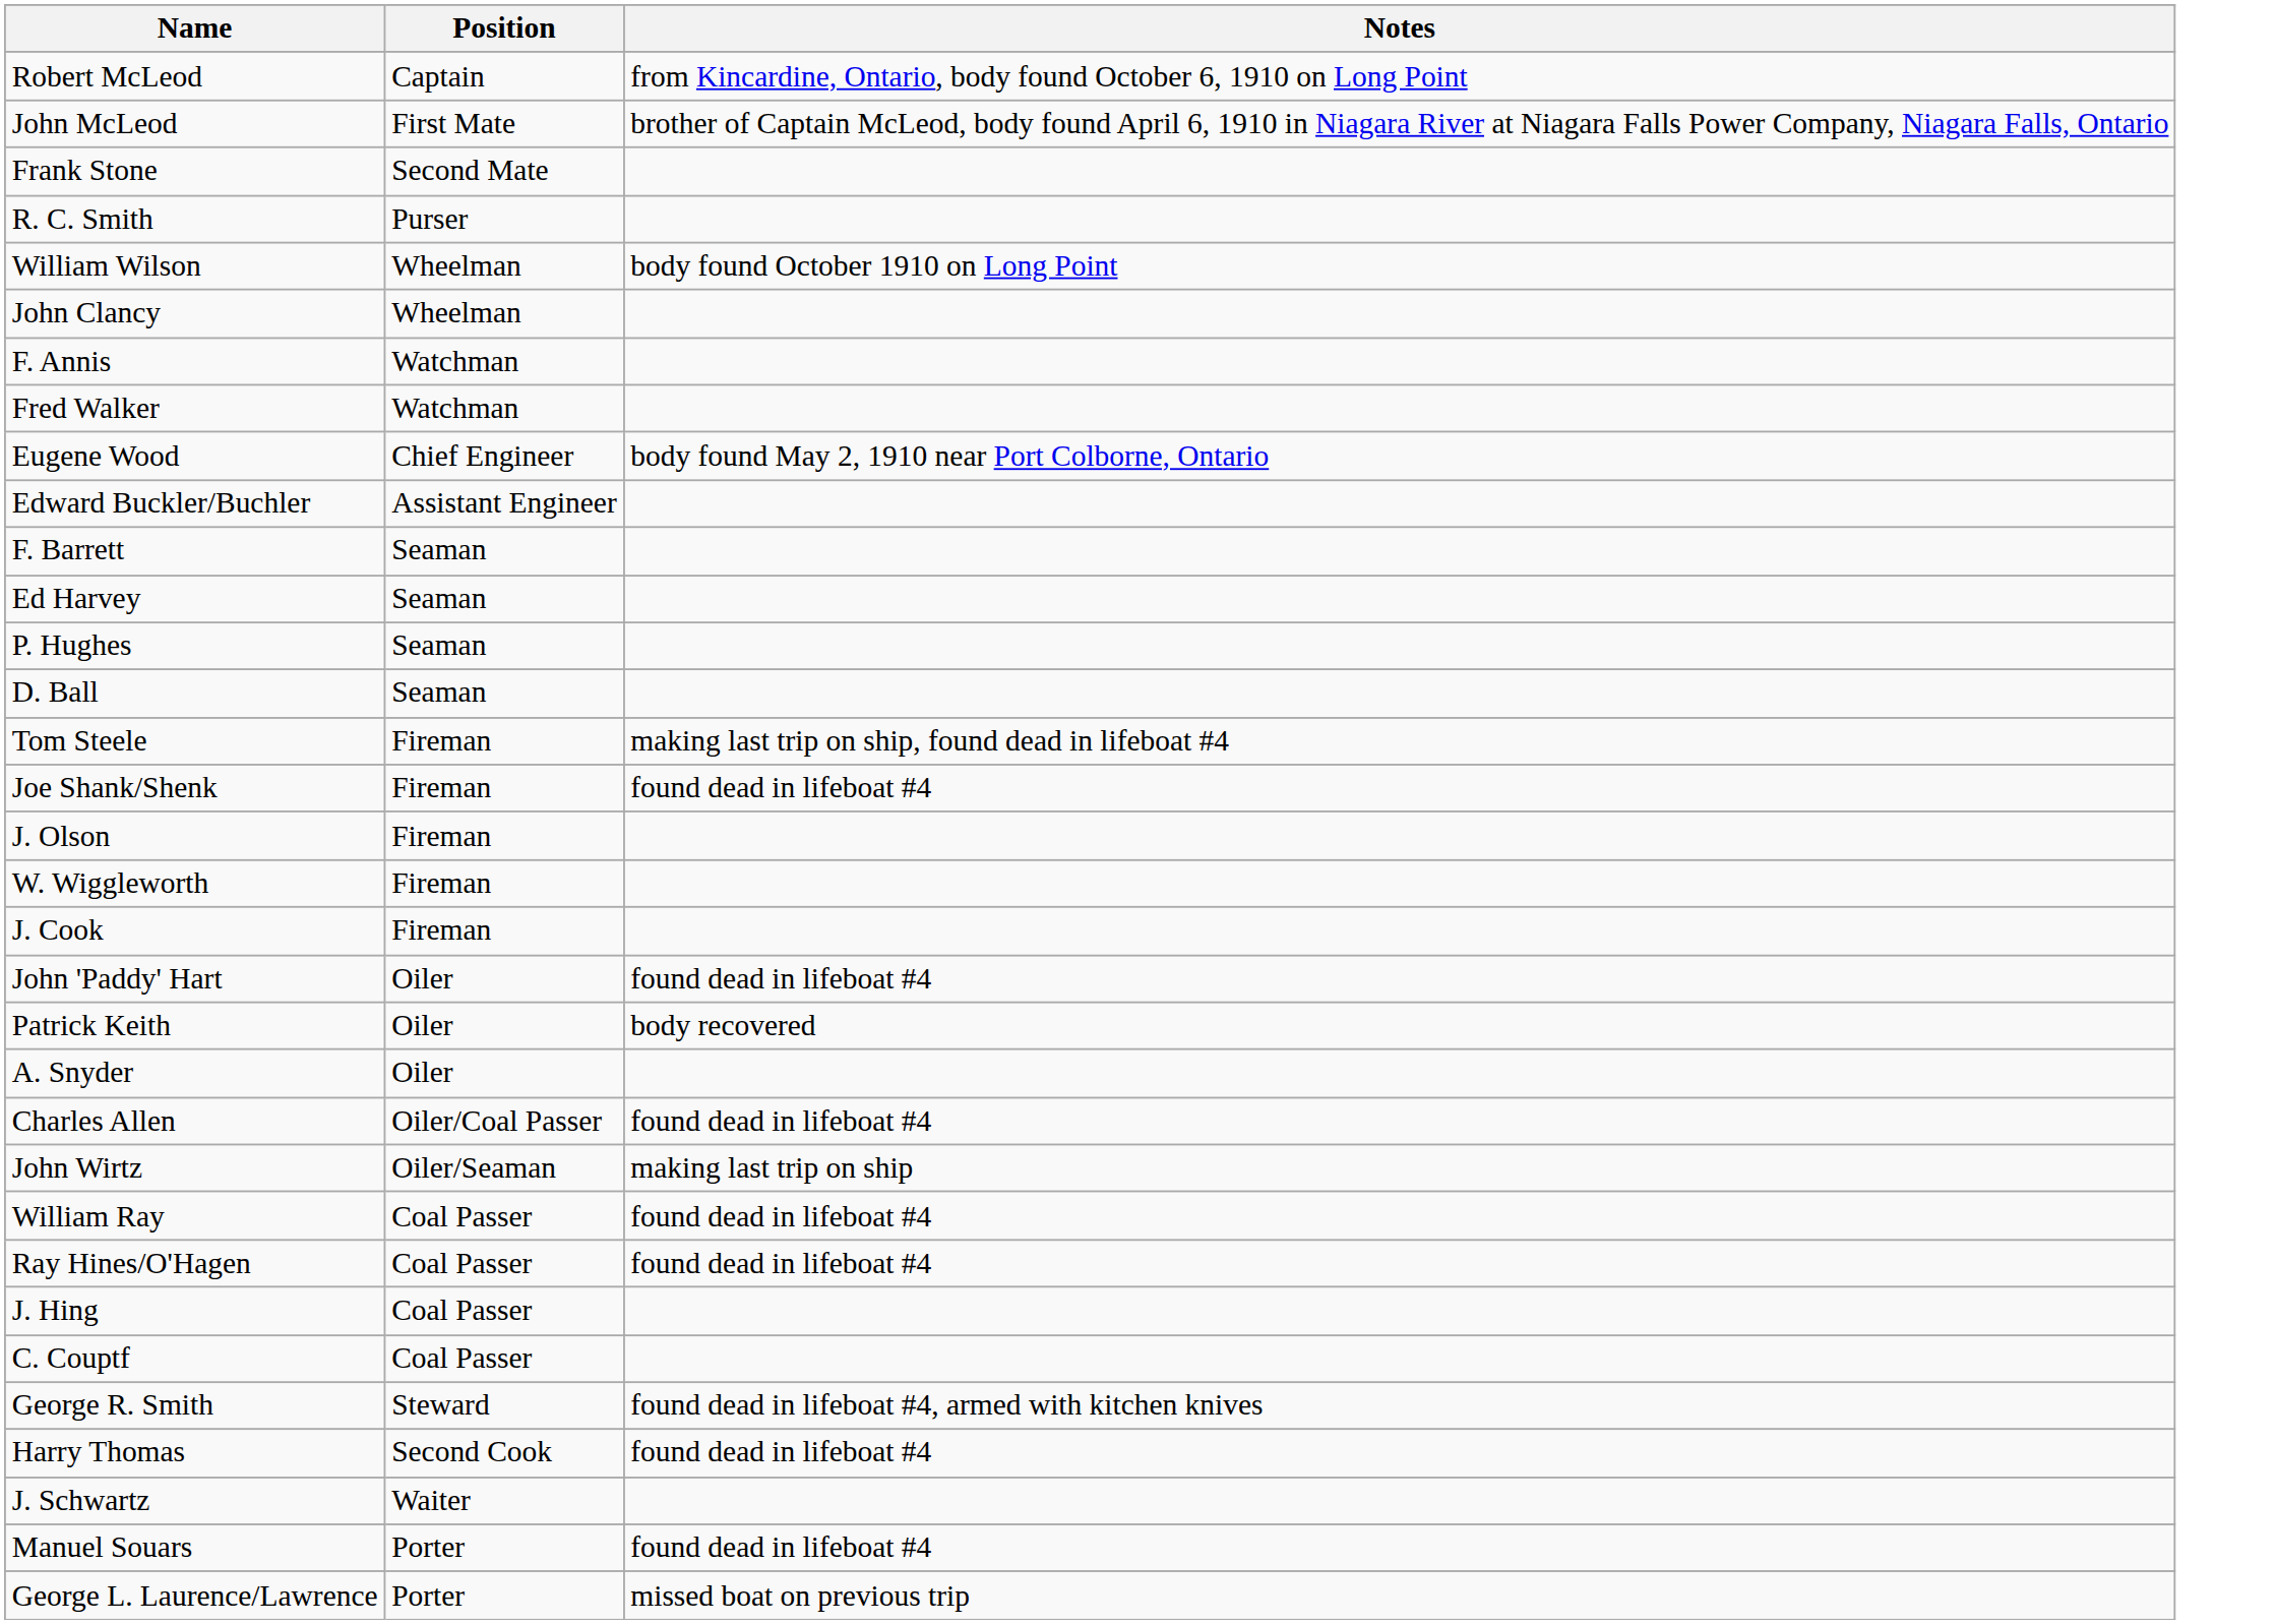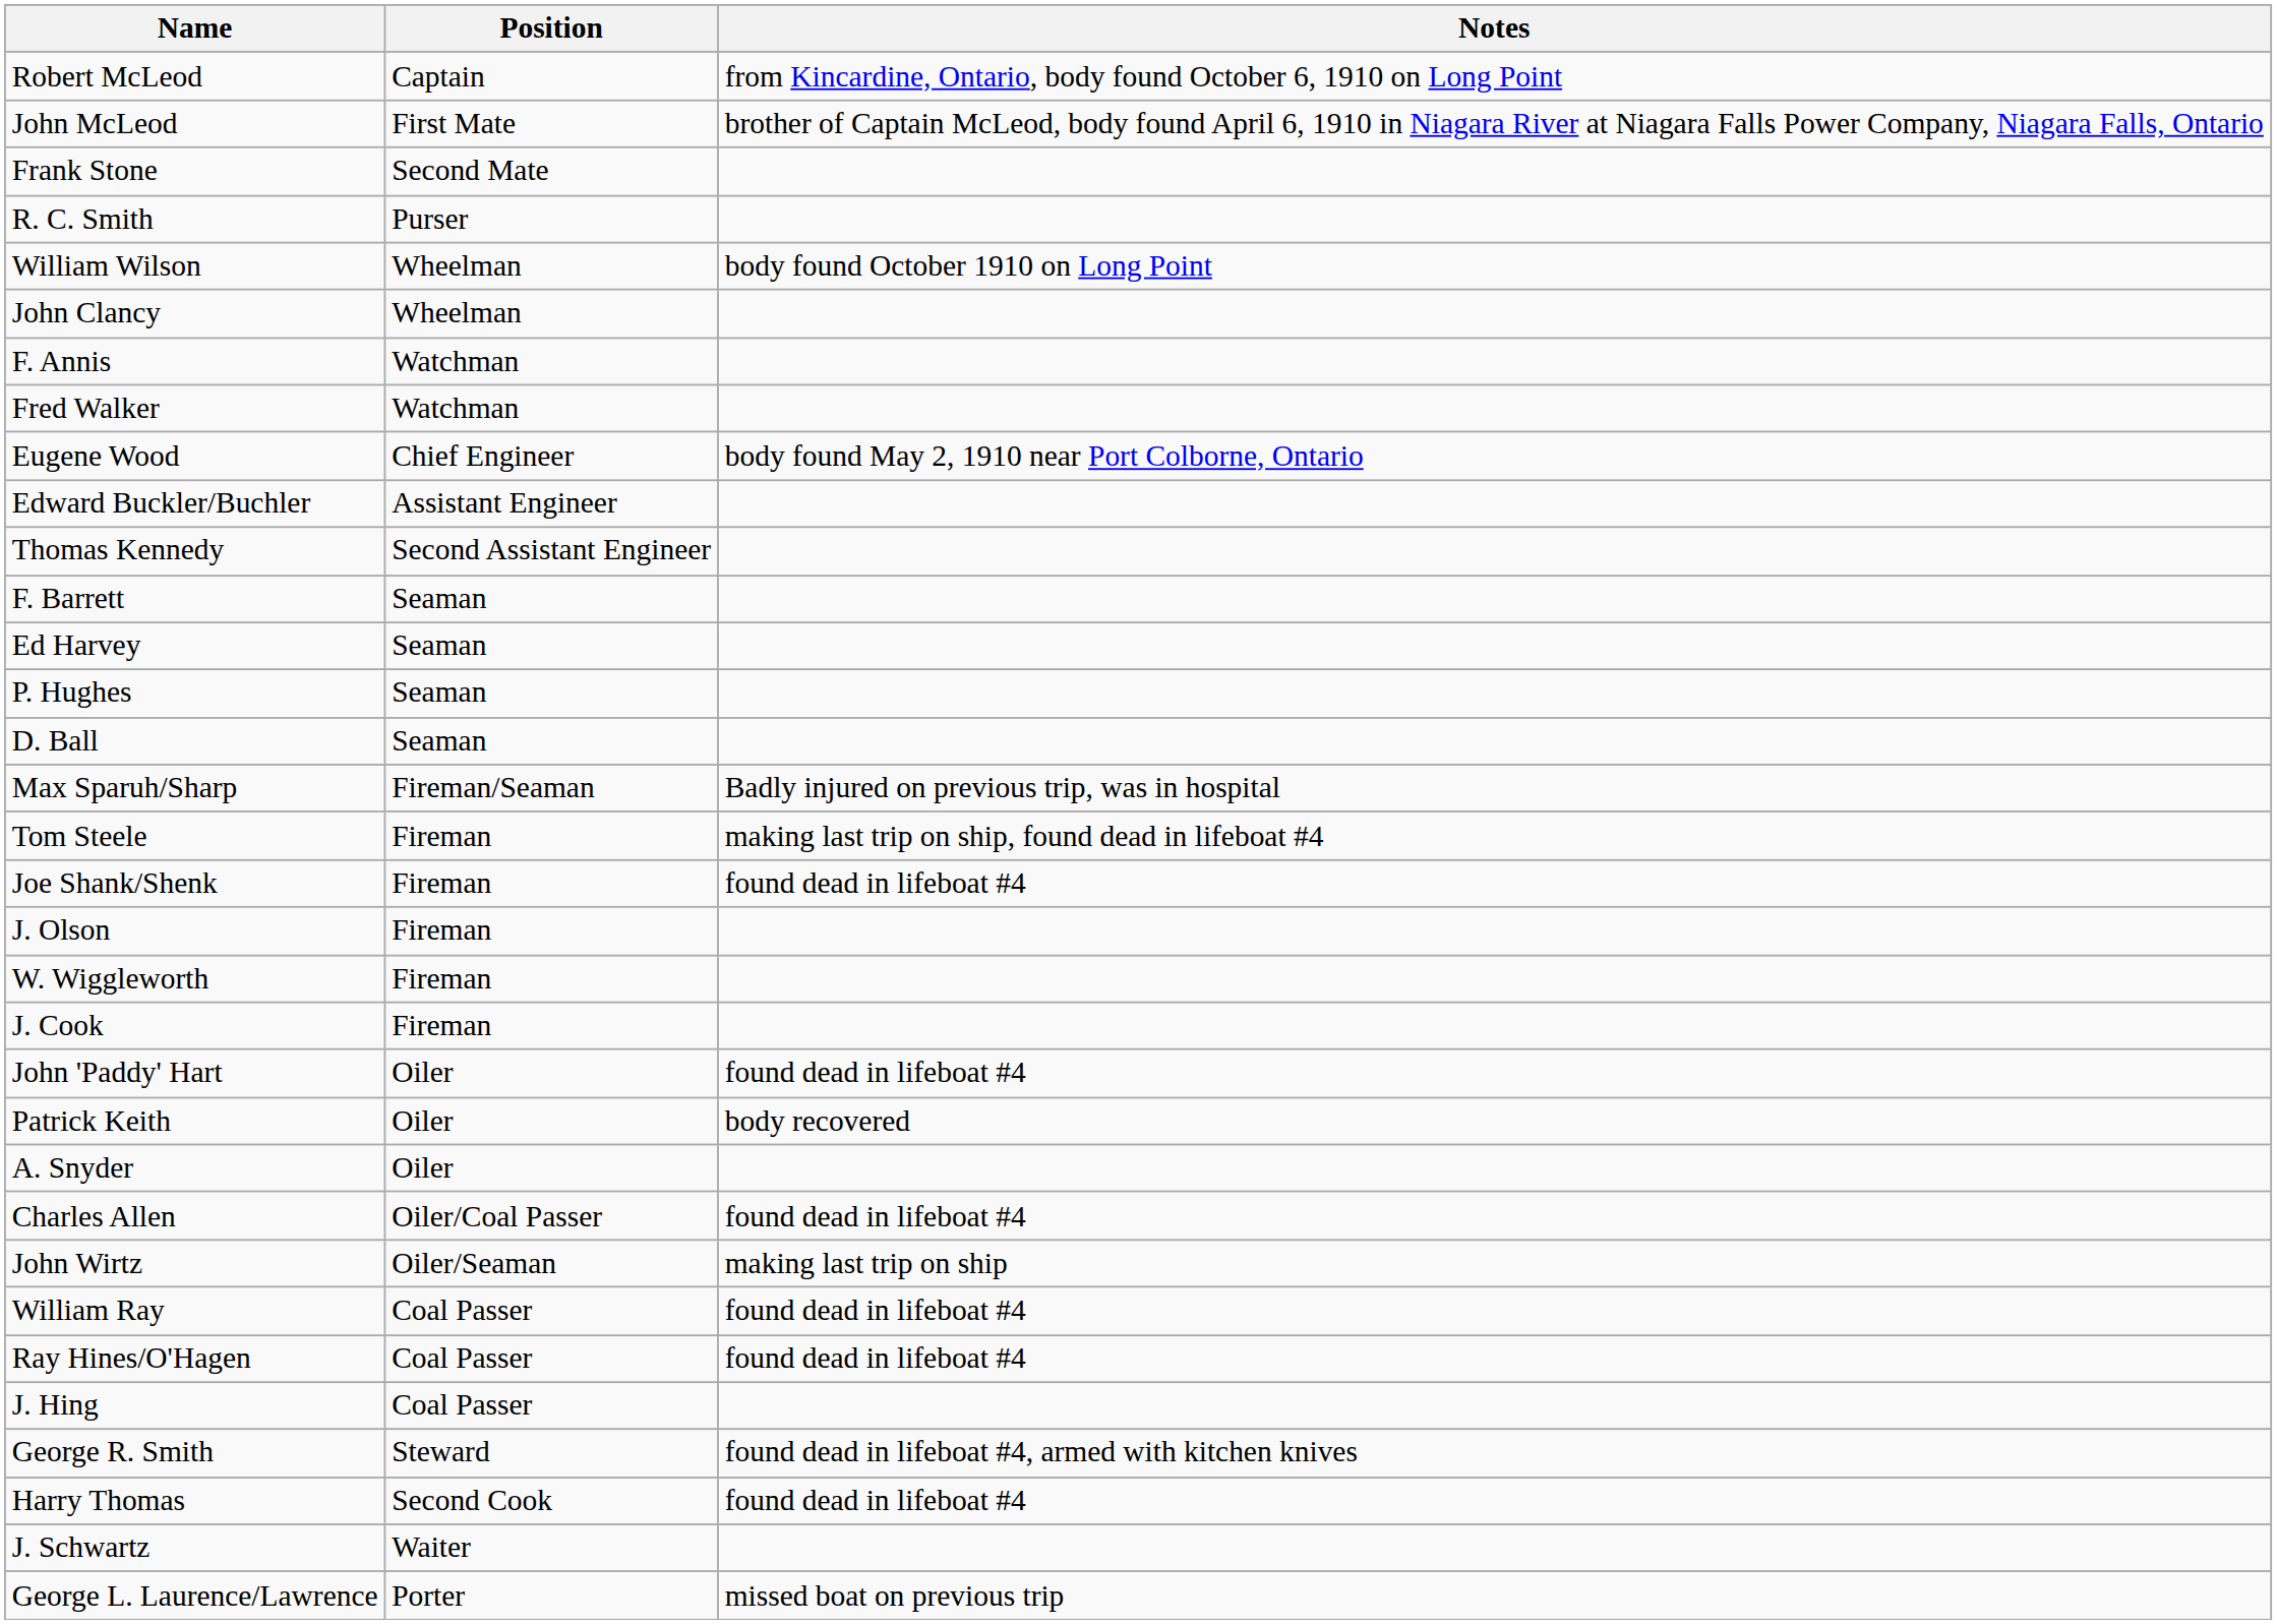+ row: Thomas Kennedy | Second Assistant Engineer
+ row: Max Sparuh/Sharp | Fireman/Seaman | Badly injured on previous trip, was in hospital
- row: C. Couptf | Coal Passer
- row: Manuel Souars | Porter | found dead in lifeboat #4
